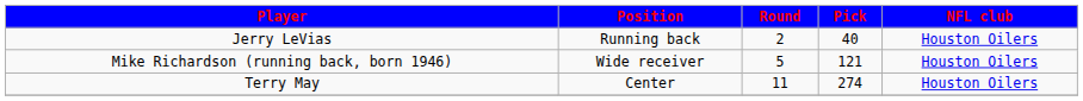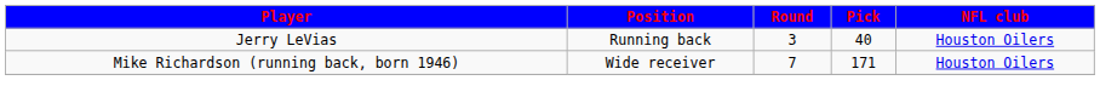Jerry LeVias | Round: 2 -> 3
Mike Richardson (running back, born 1946) | Round: 5 -> 7
Mike Richardson (running back, born 1946) | Pick: 121 -> 171
- row: Terry May | Center | 11 | 274 | Houston Oilers
